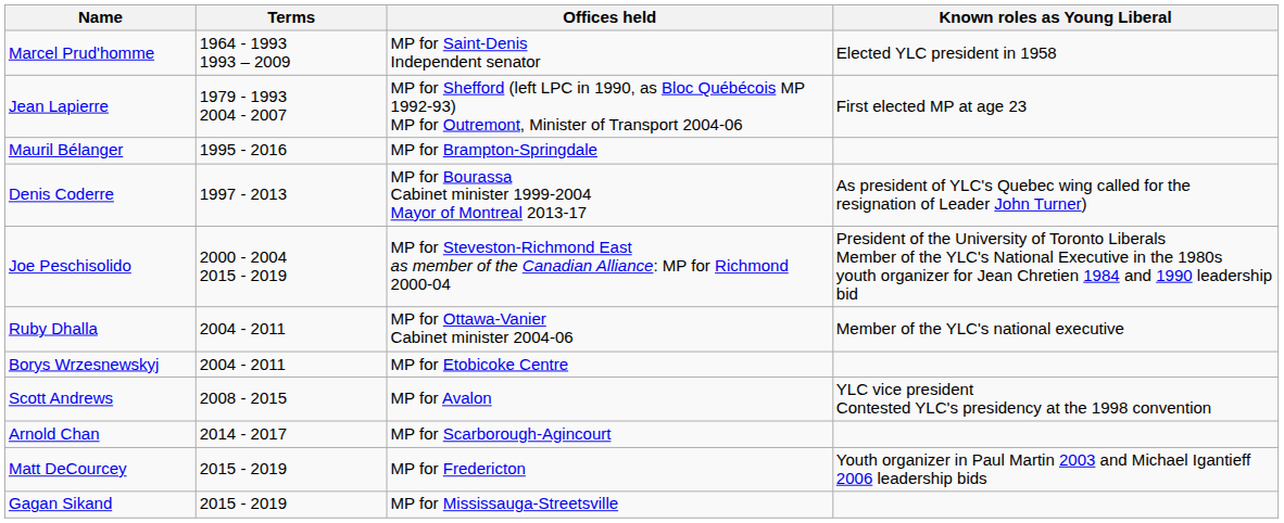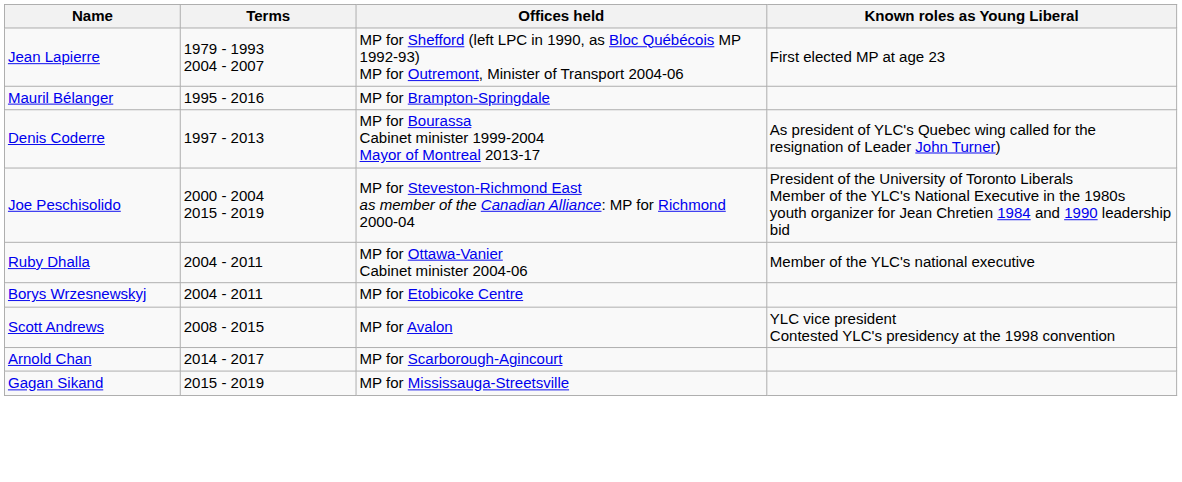- row: Marcel Prud'homme | 1964 - 1993 1993 – 2009 | MP for Saint-Denis Independent senator | Elected YLC president in 1958
- row: Matt DeCourcey | 2015 - 2019 | MP for Fredericton | Youth organizer in Paul Martin 2003 and Michael Igantieff 2006 leadership bids
